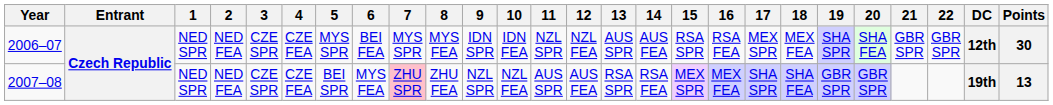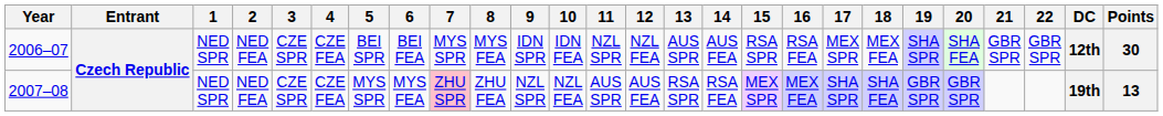2006–07 | 5: MYS SPR -> BEI SPR
2007–08 | 5: BEI SPR -> MYS SPR
